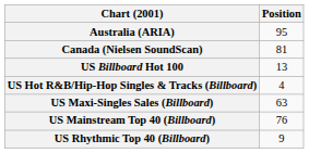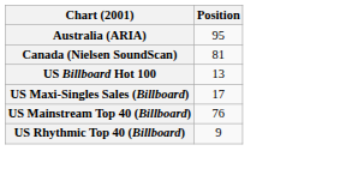- row: US Hot R&B/Hip-Hop Singles & Tracks (Billboard) | 4
US Maxi-Singles Sales (Billboard) | Position: 63 -> 17
